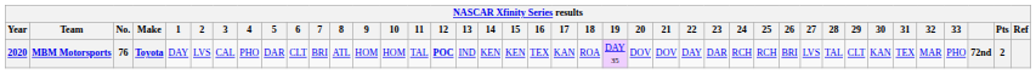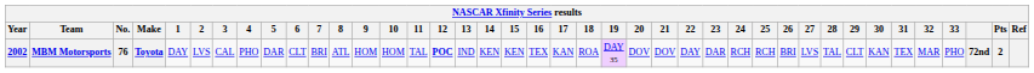MBM Motorsports | Year: 2020 -> 2002
